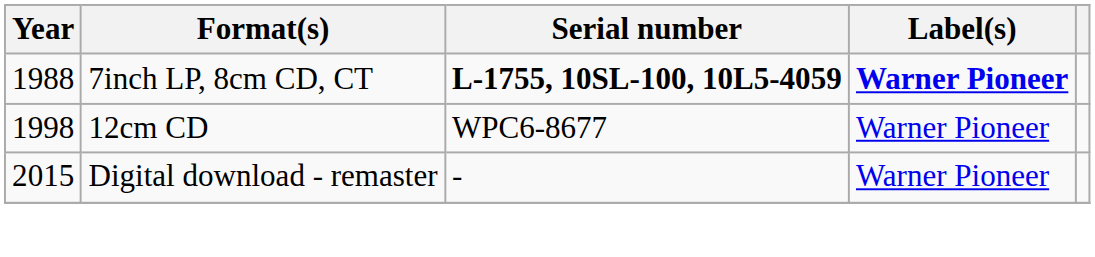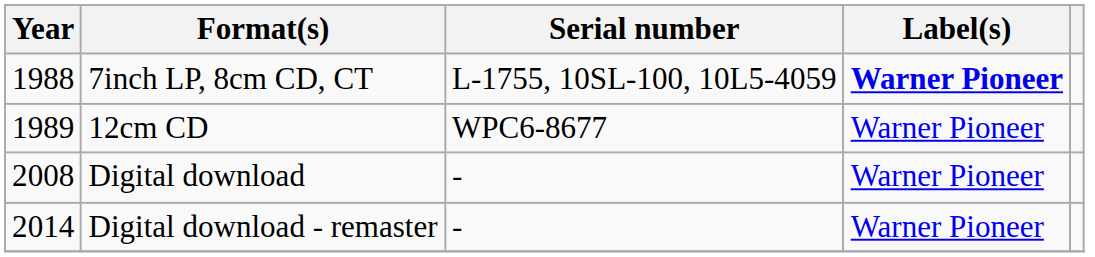7inch LP, 8cm CD, CT | Serial number: bold -> normal
12cm CD | Year: 1998 -> 1989
+ row: 2008 | Digital download | - | Warner Pioneer
Digital download - remaster | Year: 2015 -> 2014
